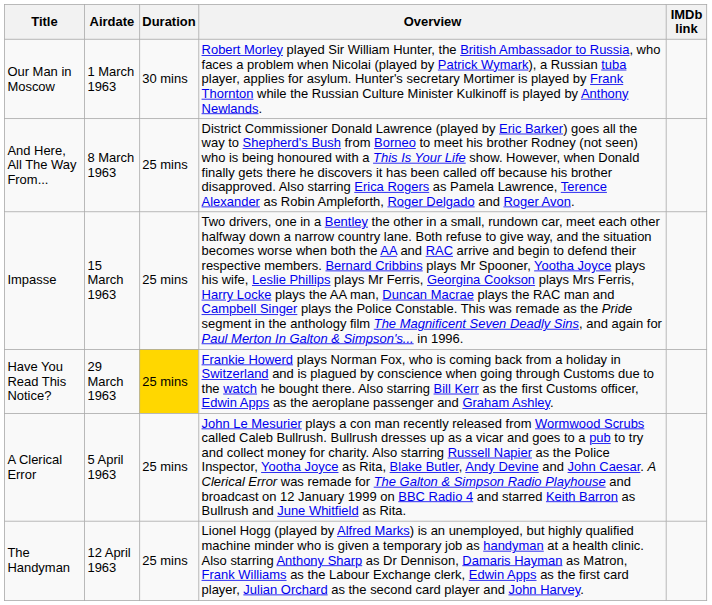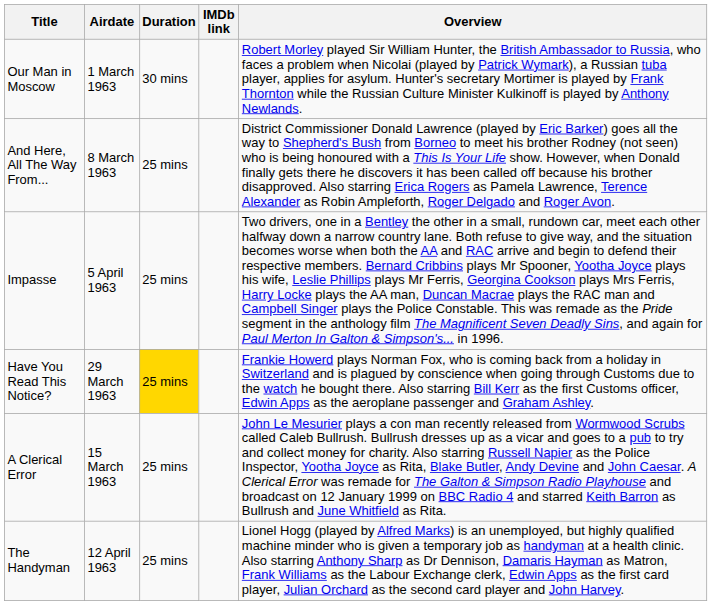columns swapped: Overview <-> IMDb link
Impasse | Airdate: 15 March 1963 -> 5 April 1963
A Clerical Error | Airdate: 5 April 1963 -> 15 March 1963
